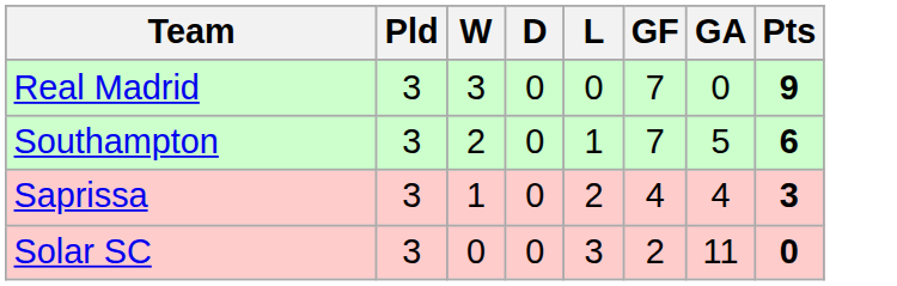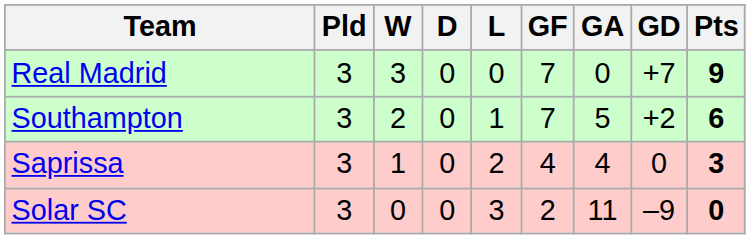+ column: GD | +7 | +2 | 0 | –9
